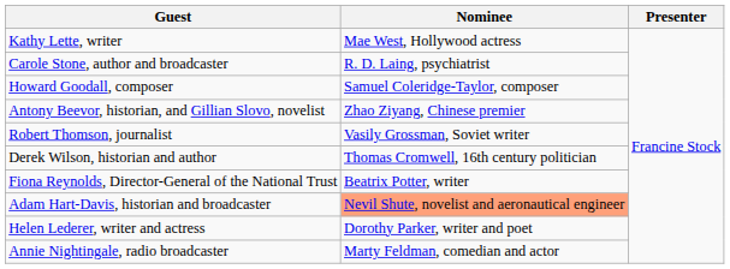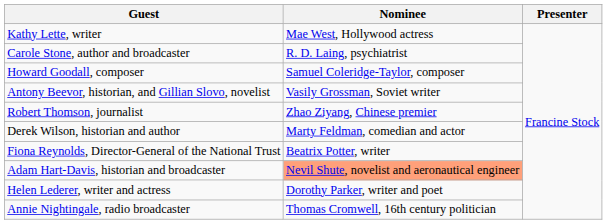Antony Beevor, historian, and Gillian Slovo, novelist | Nominee: Zhao Ziyang, Chinese premier -> Vasily Grossman, Soviet writer
Robert Thomson, journalist | Nominee: Vasily Grossman, Soviet writer -> Zhao Ziyang, Chinese premier
Derek Wilson, historian and author | Nominee: Thomas Cromwell, 16th century politician -> Marty Feldman, comedian and actor
Annie Nightingale, radio broadcaster | Nominee: Marty Feldman, comedian and actor -> Thomas Cromwell, 16th century politician
